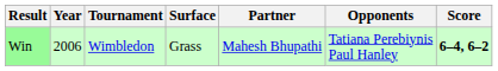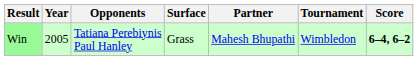columns swapped: Tournament <-> Opponents
Win | Year: 2006 -> 2005
